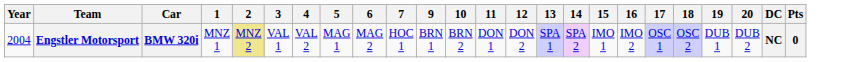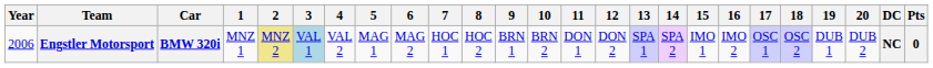+ column: 8 | HOC 2
Engstler Motorsport | Year: 2004 -> 2006
Engstler Motorsport | 3: no background -> lightblue background
